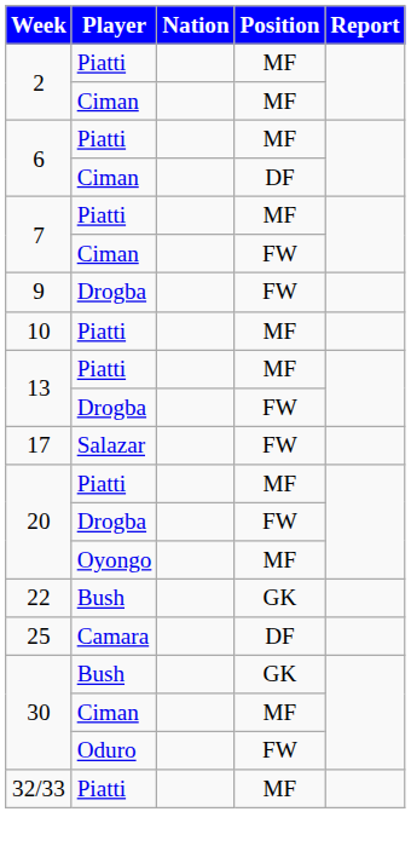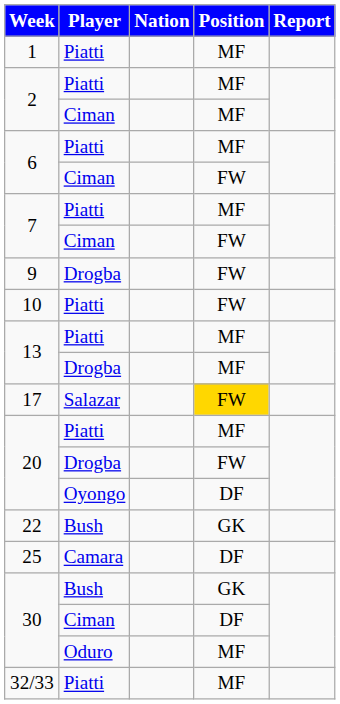+ row: 1 | Piatti | MF
6 / Ciman | Position: DF -> FW
10 | Position: MF -> FW
13 / Drogba | Position: FW -> MF
17 | Position: no background -> gold background
20 / Oyongo | Position: MF -> DF
30 / Ciman | Position: MF -> DF
30 / Oduro | Position: FW -> MF
